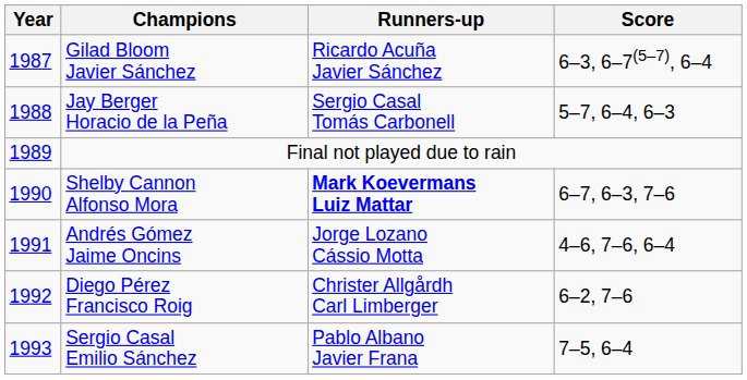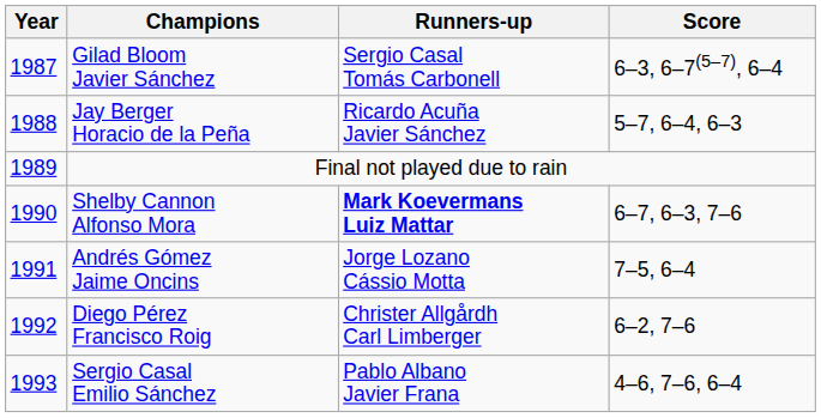Gilad Bloom Javier Sánchez | Runners-up: Ricardo Acuña Javier Sánchez -> Sergio Casal Tomás Carbonell
Jay Berger Horacio de la Peña | Runners-up: Sergio Casal Tomás Carbonell -> Ricardo Acuña Javier Sánchez
Andrés Gómez Jaime Oncins | Score: 4–6, 7–6, 6–4 -> 7–5, 6–4
Sergio Casal Emilio Sánchez | Score: 7–5, 6–4 -> 4–6, 7–6, 6–4
